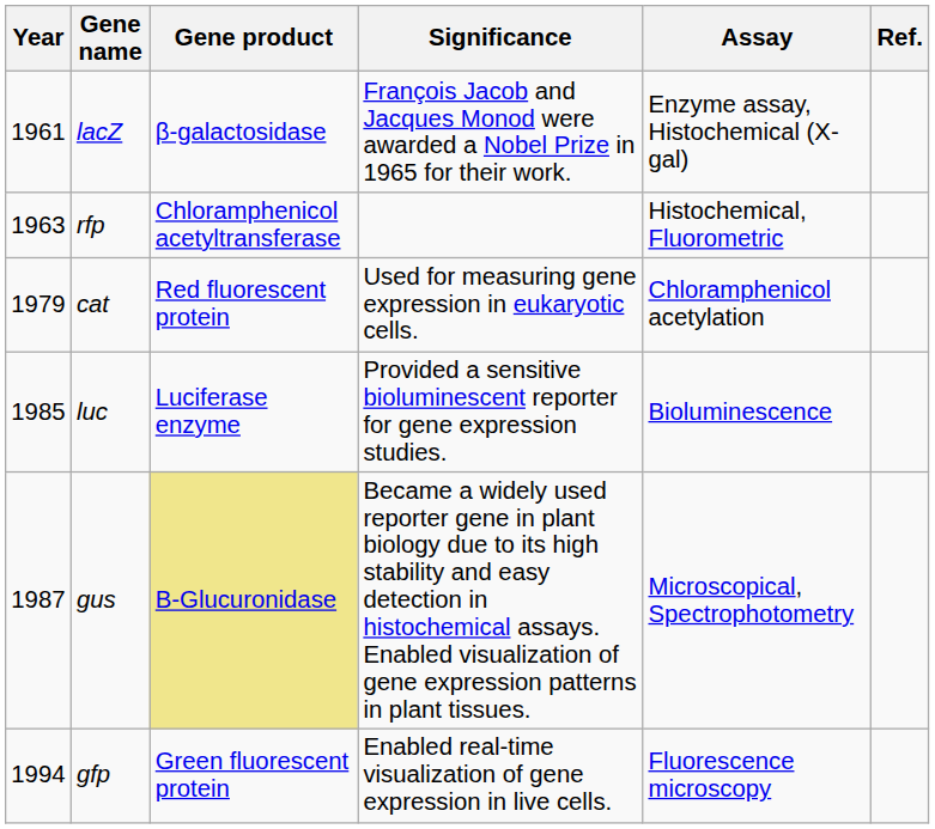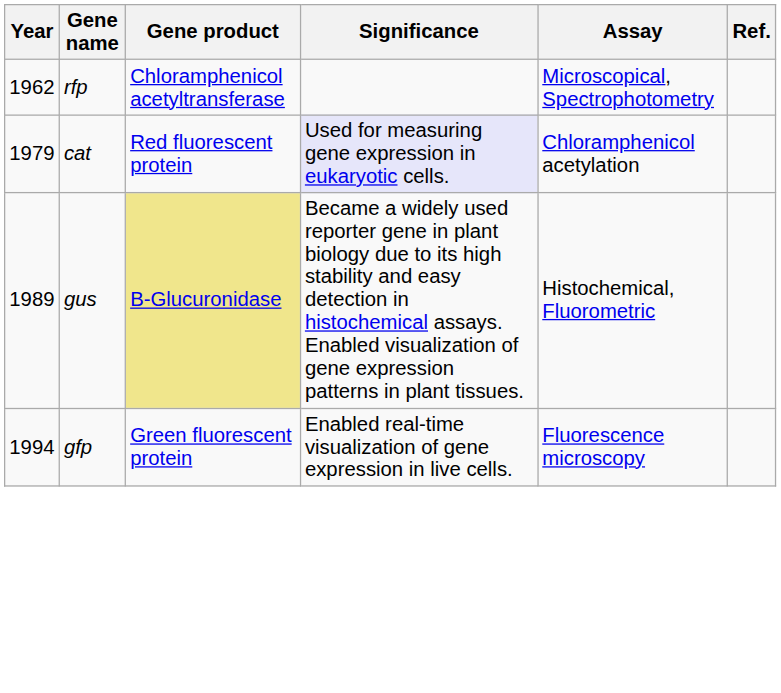- row: 1961 | lacZ | β-galactosidase | François Jacob and Jacques Monod were awarded a Nobel Prize in 1965 for their work. | Enzyme assay, Histochemical (X-gal)
rfp | Year: 1963 -> 1962
rfp | Assay: Histochemical, Fluorometric -> Microscopical, Spectrophotometry
cat | Significance: no background -> lavender background
- row: 1985 | luc | Luciferase enzyme | Provided a sensitive bioluminescent reporter for gene expression studies. | Bioluminescence
gus | Year: 1987 -> 1989
gus | Assay: Microscopical, Spectrophotometry -> Histochemical, Fluorometric
